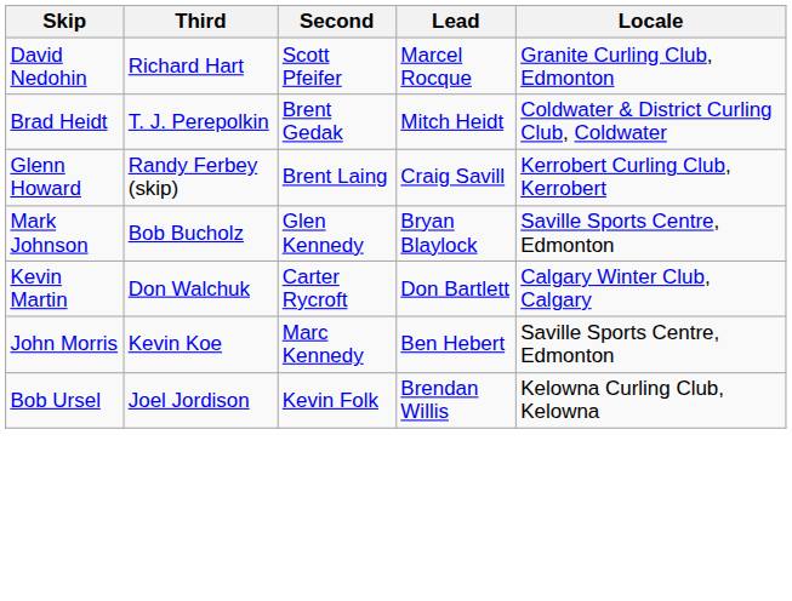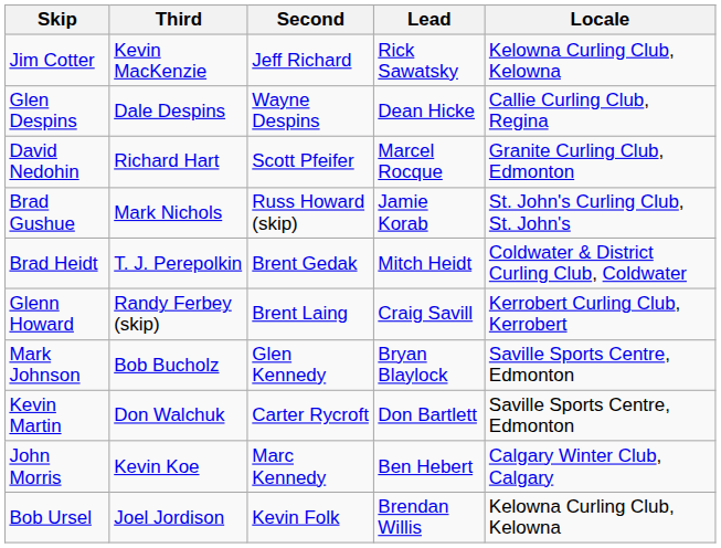+ row: Jim Cotter | Kevin MacKenzie | Jeff Richard | Rick Sawatsky | Kelowna Curling Club, Kelowna
+ row: Glen Despins | Dale Despins | Wayne Despins | Dean Hicke | Callie Curling Club, Regina
+ row: Brad Gushue | Mark Nichols | Russ Howard (skip) | Jamie Korab | St. John's Curling Club, St. John's
Kevin Martin | Locale: Calgary Winter Club, Calgary -> Saville Sports Centre, Edmonton
John Morris | Locale: Saville Sports Centre, Edmonton -> Calgary Winter Club, Calgary
